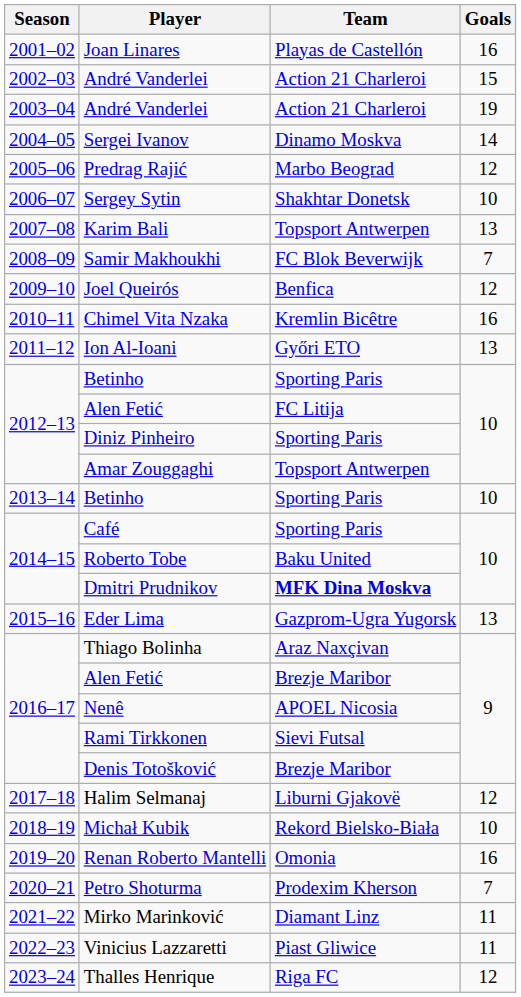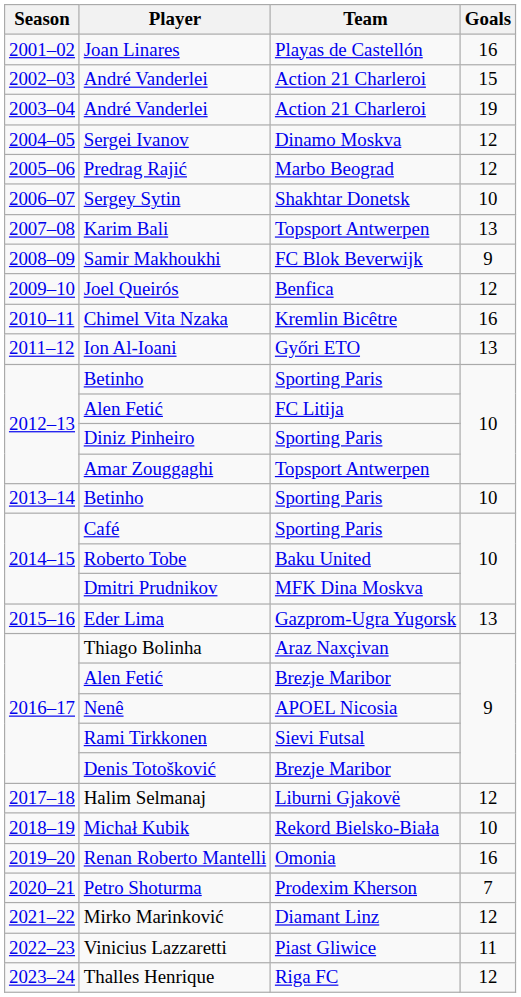Sergei Ivanov | Goals: 14 -> 12
Samir Makhoukhi | Goals: 7 -> 9
Dmitri Prudnikov | Team: bold -> normal
Mirko Marinković | Goals: 11 -> 12
